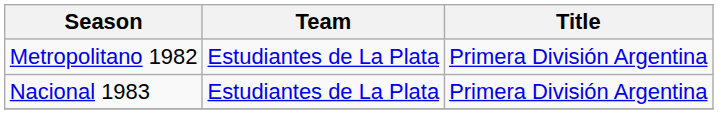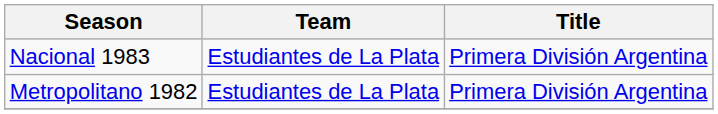rows swapped: Metropolitano 1982 <-> Nacional 1983
